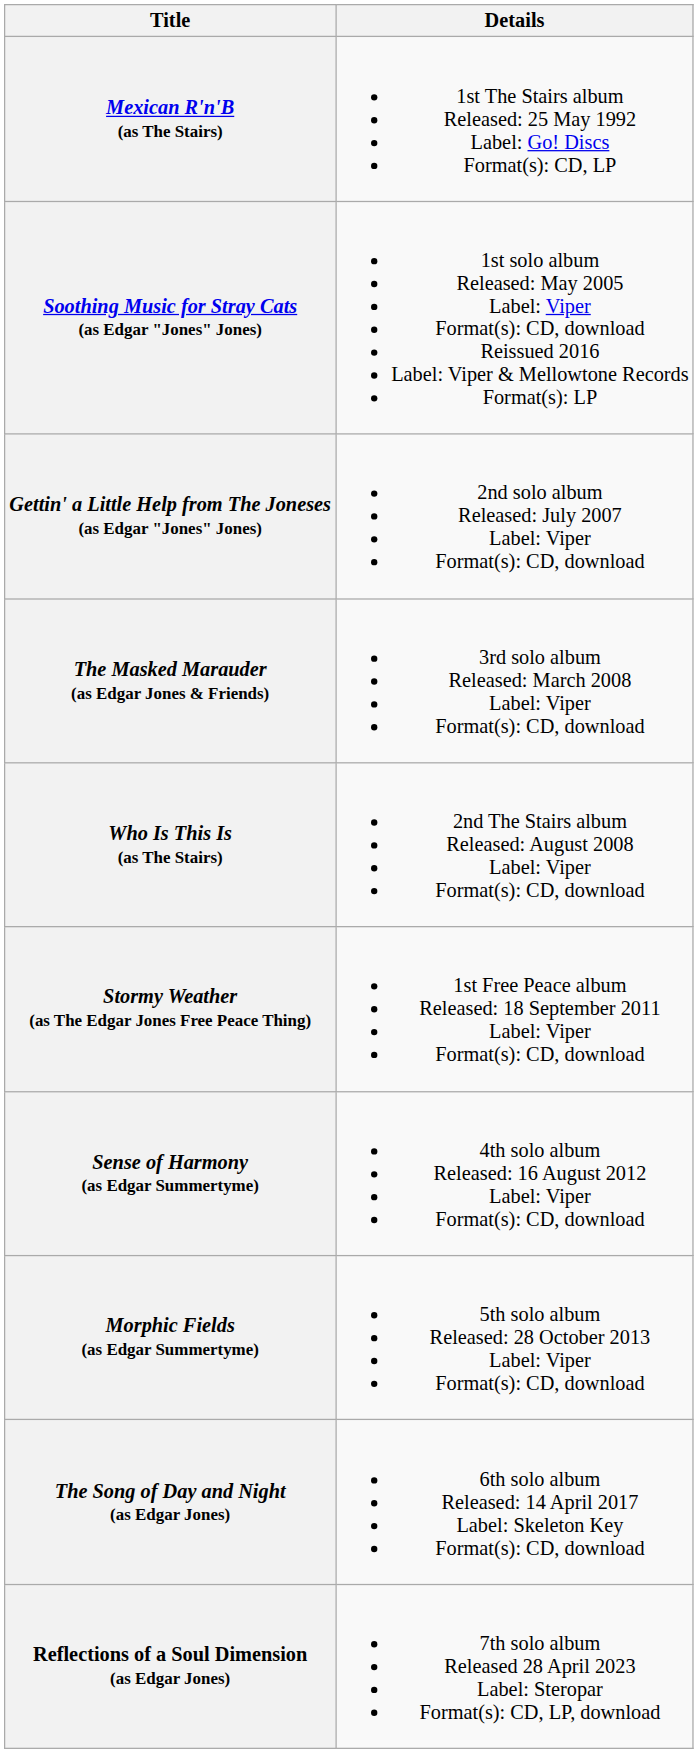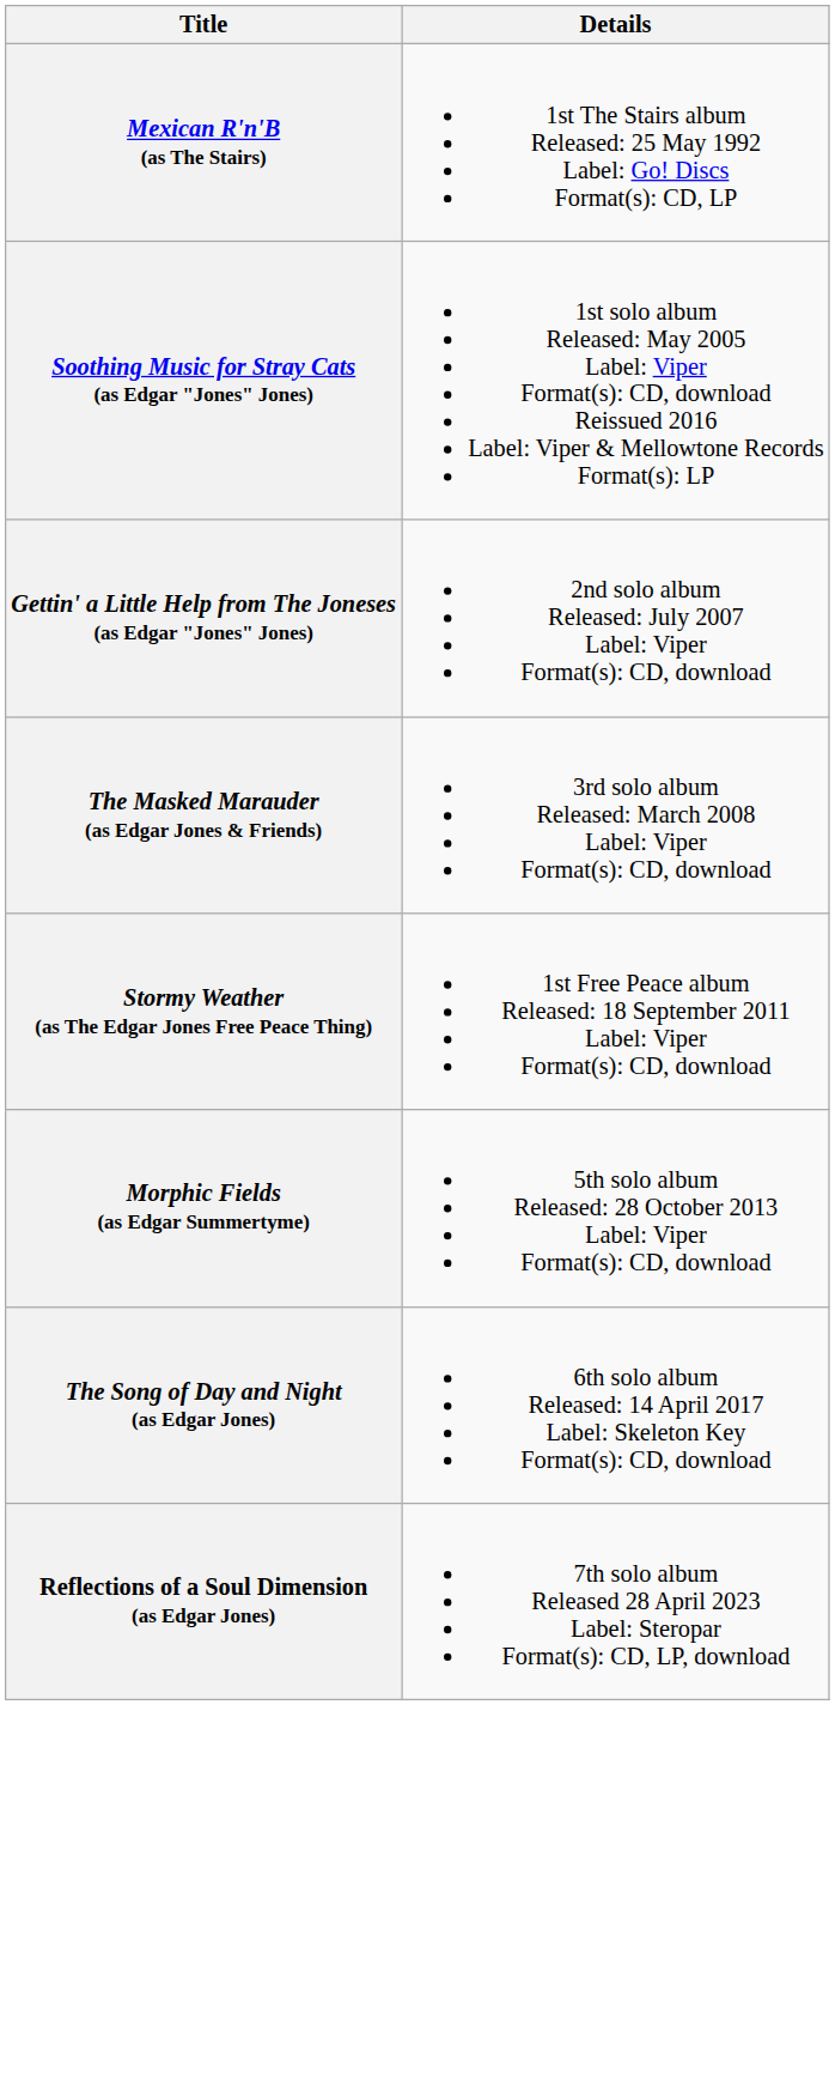- row: Who Is This Is (as The Stairs) | 2nd The Stairs album Released: August 2008 Label: Viper Format(s): CD, download
- row: Sense of Harmony (as Edgar Summertyme) | 4th solo album Released: 16 August 2012 Label: Viper Format(s): CD, download
